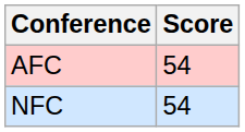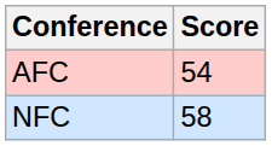NFC | Score: 54 -> 58
